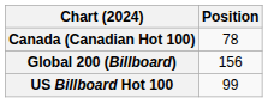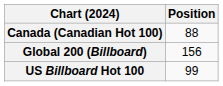Canada (Canadian Hot 100) | Position: 78 -> 88
